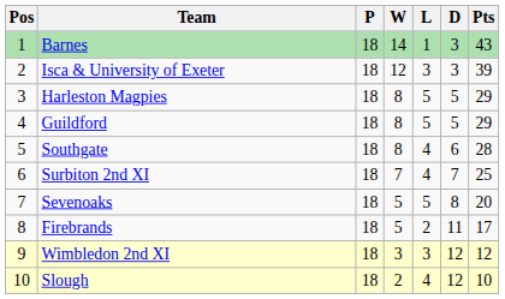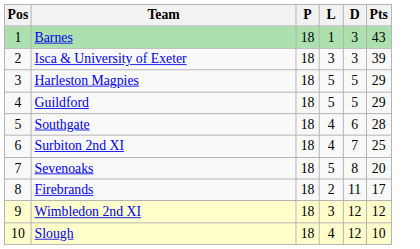- column: W | 14 | 12 | 8 | 8 | 8 | 7 | 5 | 5 | 3 | 2
